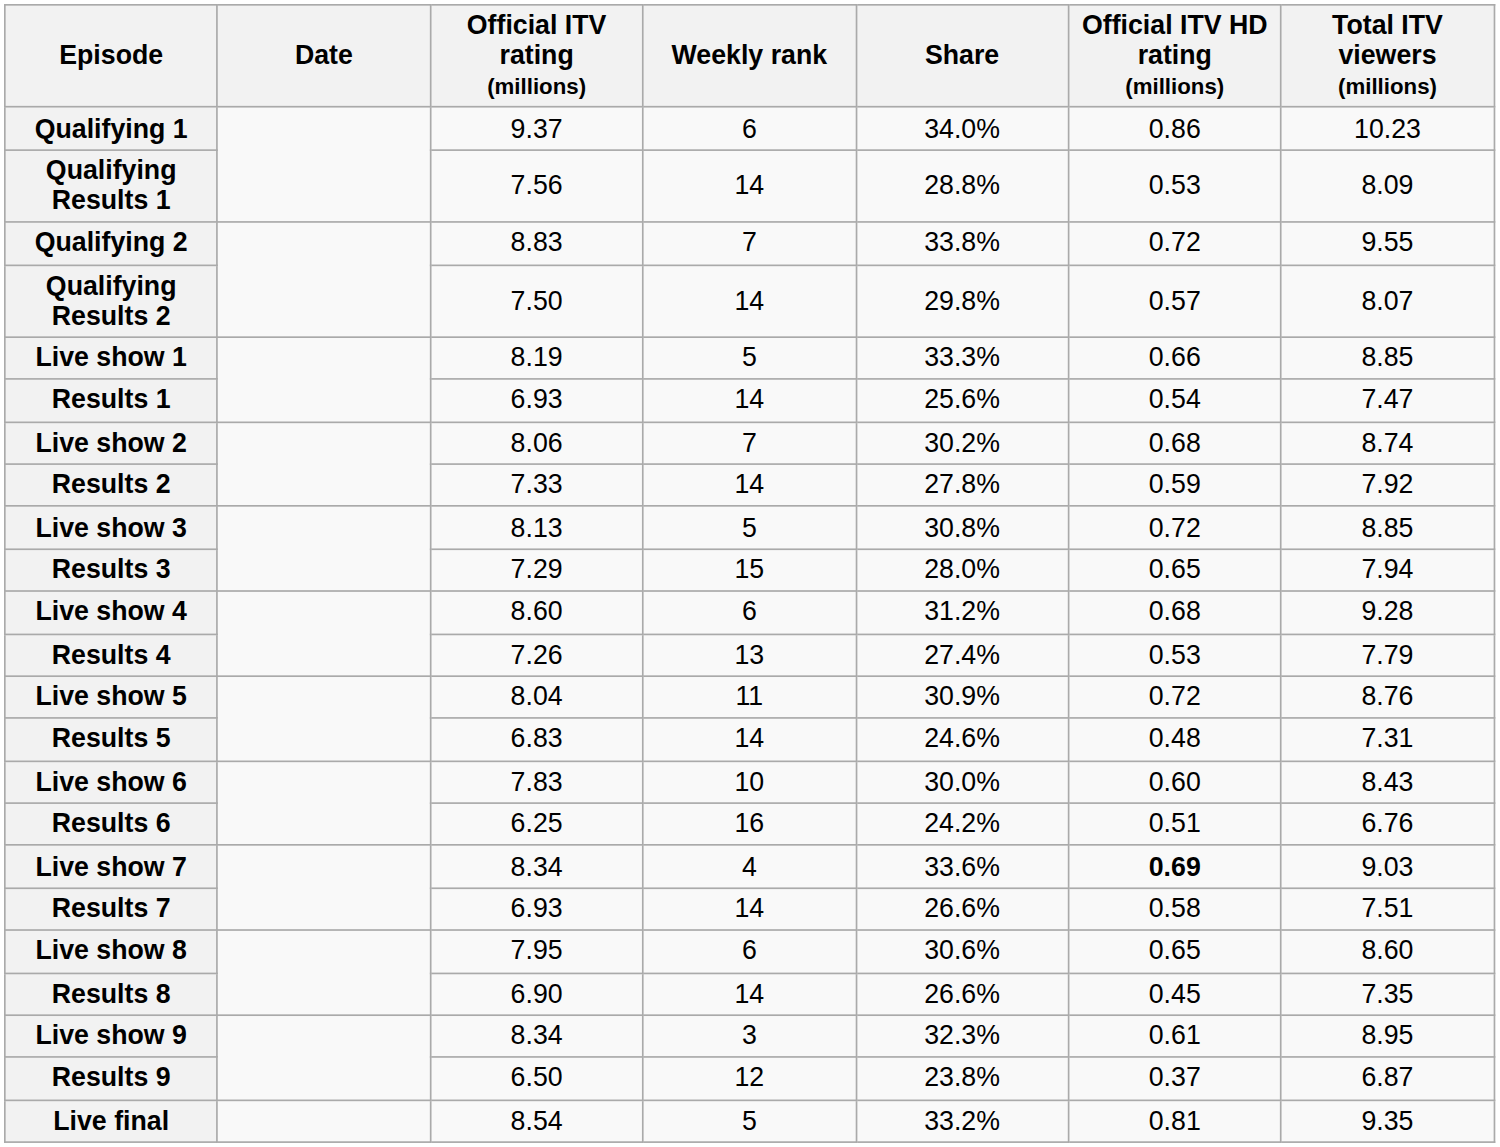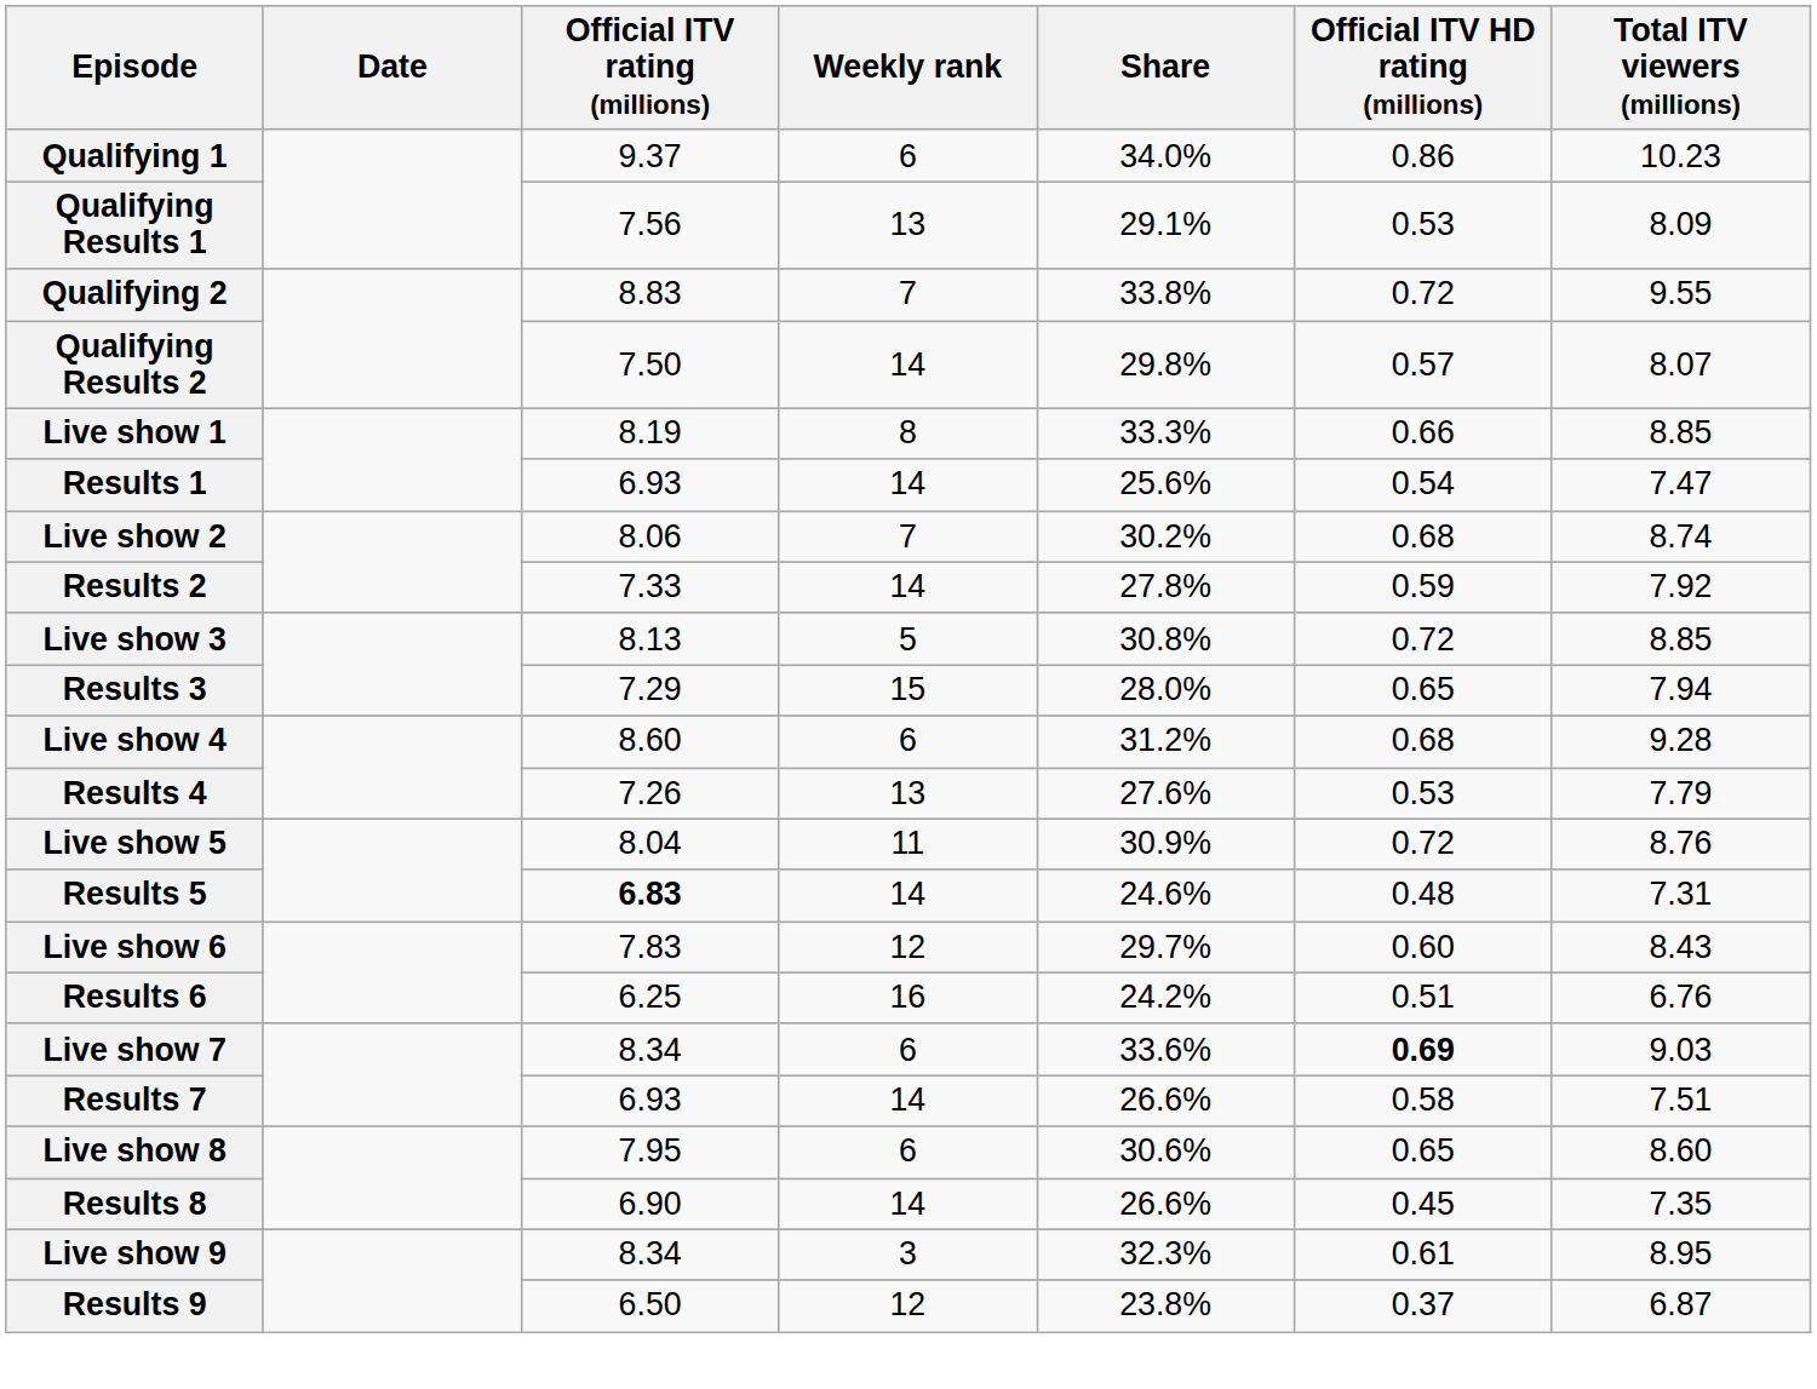Qualifying Results 1 | Weekly rank: 14 -> 13
Qualifying Results 1 | Share: 28.8% -> 29.1%
Live show 1 | Weekly rank: 5 -> 8
Results 4 | Share: 27.4% -> 27.6%
Results 5 | Official ITV rating (millions): normal -> bold
Live show 6 | Weekly rank: 10 -> 12
Live show 6 | Share: 30.0% -> 29.7%
Live show 7 | Weekly rank: 4 -> 6
- row: Live final | 8.54 | 5 | 33.2% | 0.81 | 9.35
